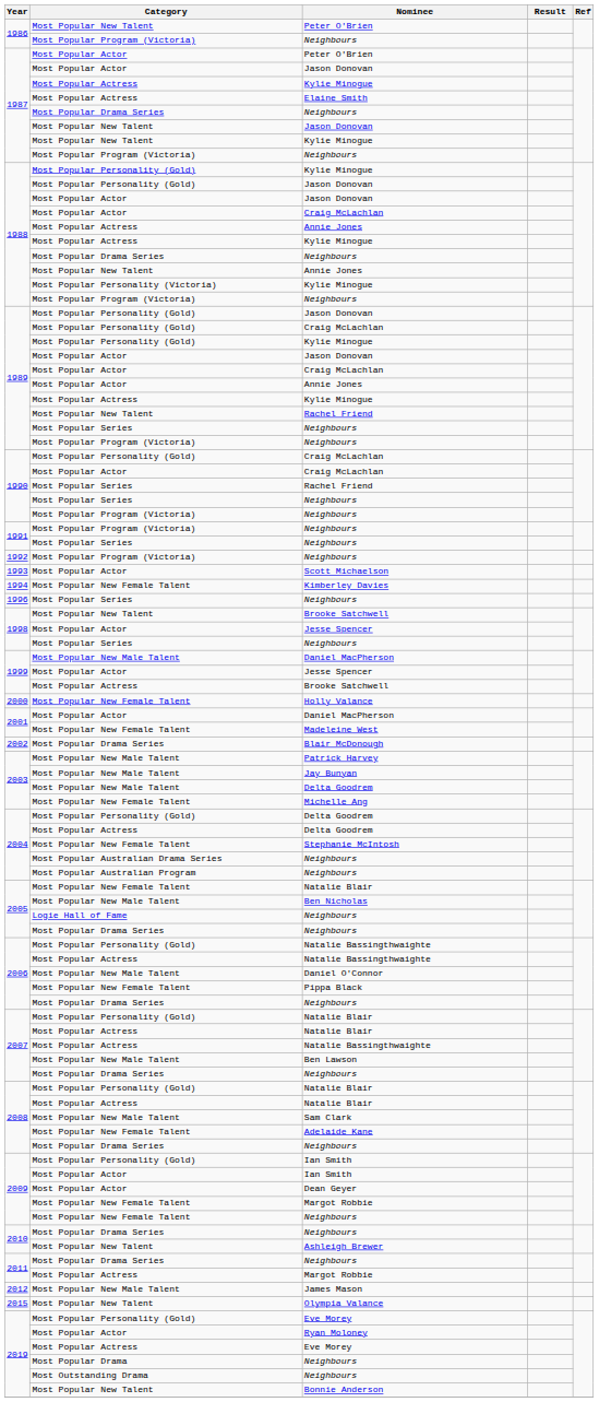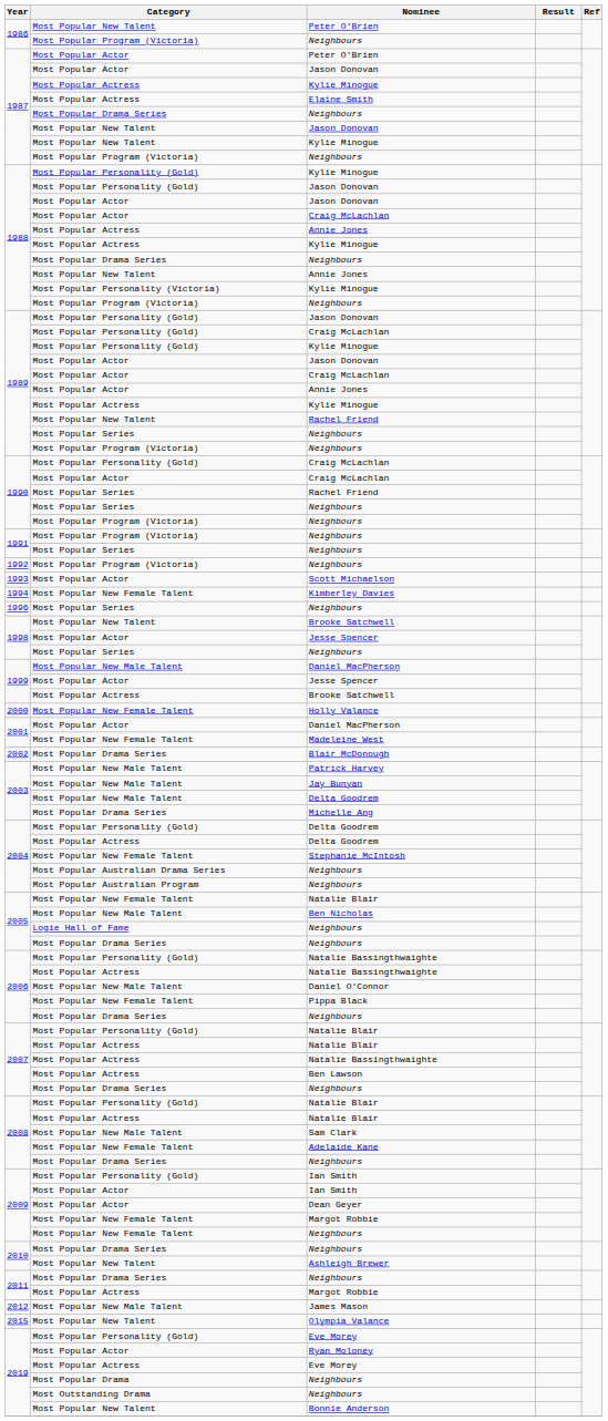Michelle Ang | Category: Most Popular New Female Talent -> Most Popular Drama Series
Ben Lawson | Category: Most Popular New Male Talent -> Most Popular Actress
